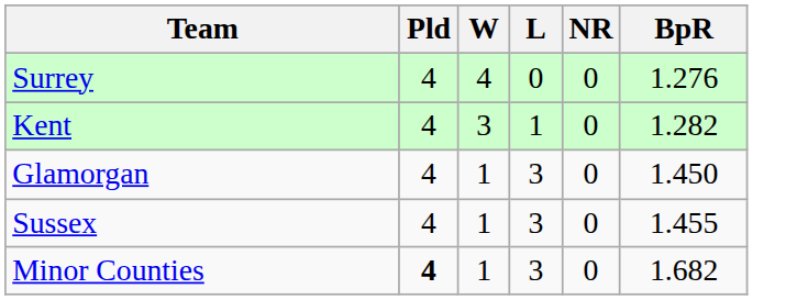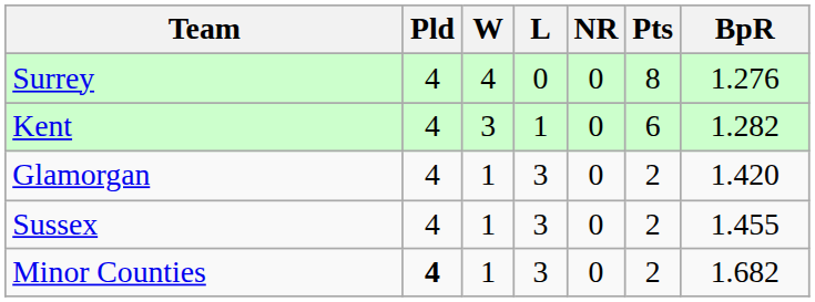+ column: Pts | 8 | 6 | 2 | 2 | 2
Glamorgan | BpR: 1.450 -> 1.420
